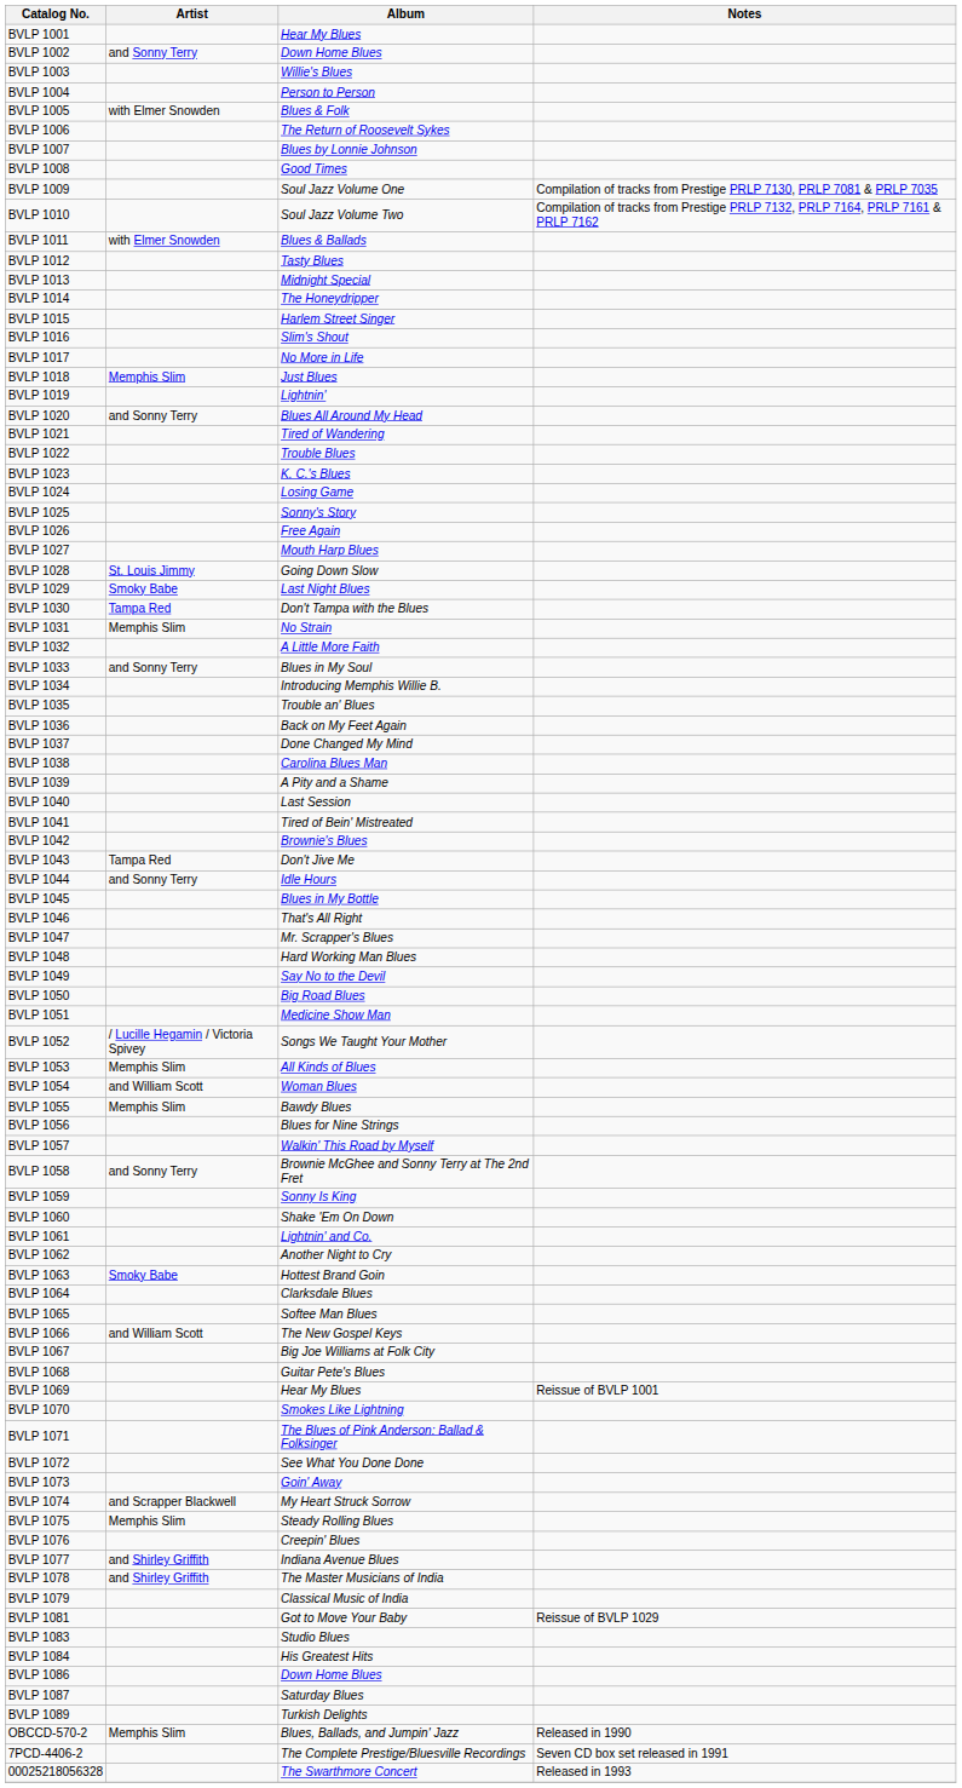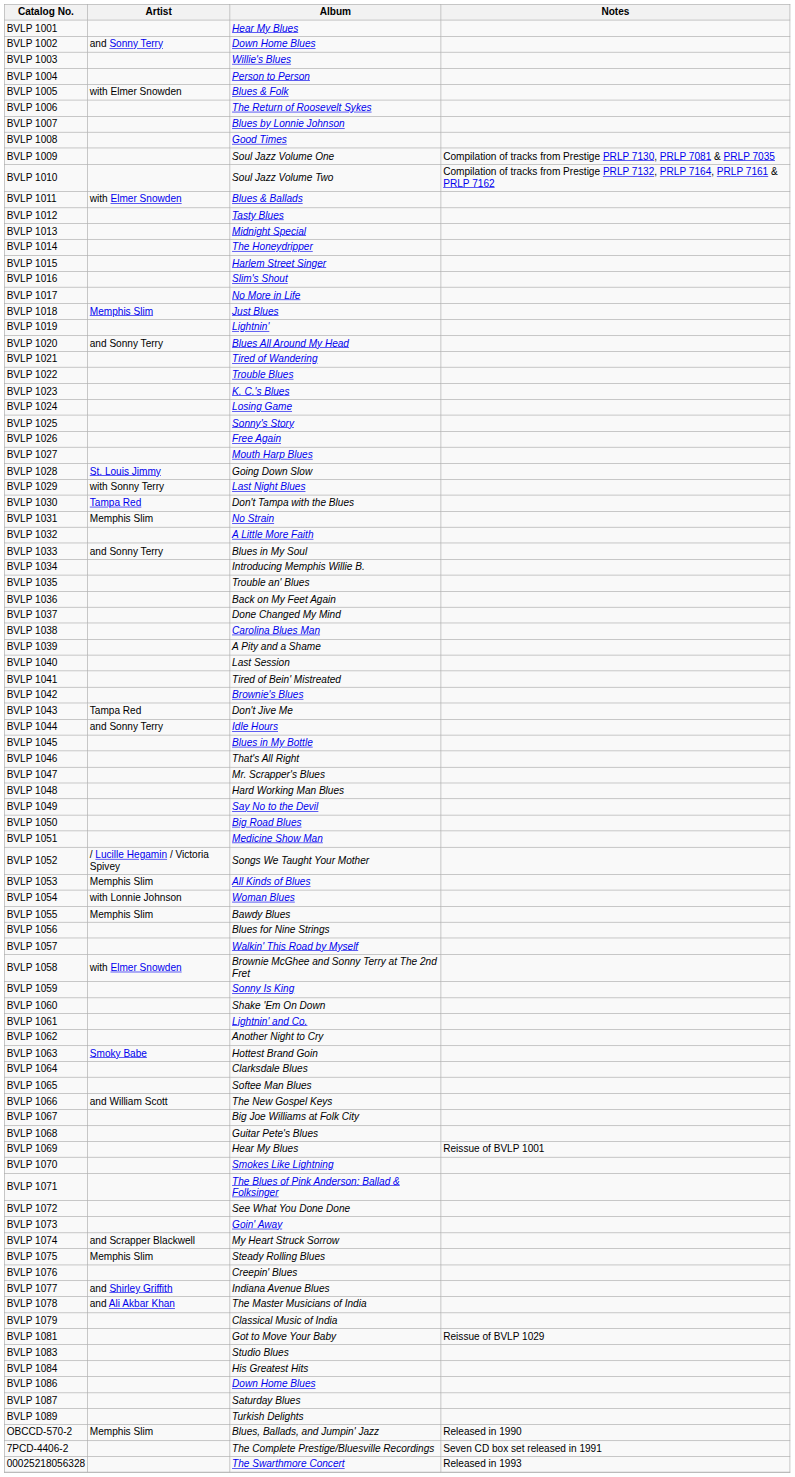BVLP 1029 | Artist: Smoky Babe -> with Sonny Terry
BVLP 1054 | Artist: and William Scott -> with Lonnie Johnson
BVLP 1058 | Artist: and Sonny Terry -> with Elmer Snowden
BVLP 1078 | Artist: and Shirley Griffith -> and Ali Akbar Khan
